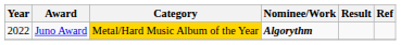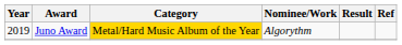Juno Award | Year: 2022 -> 2019
Juno Award | Nominee/Work: bold -> normal
